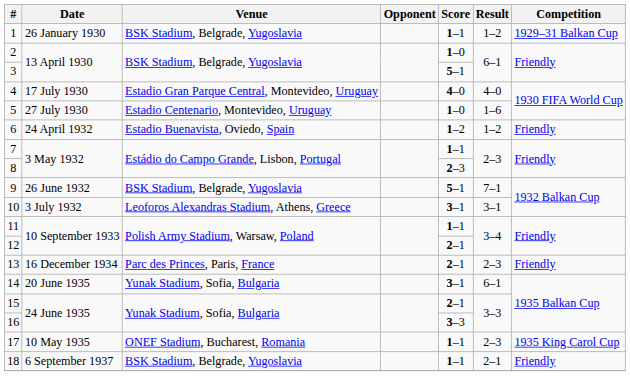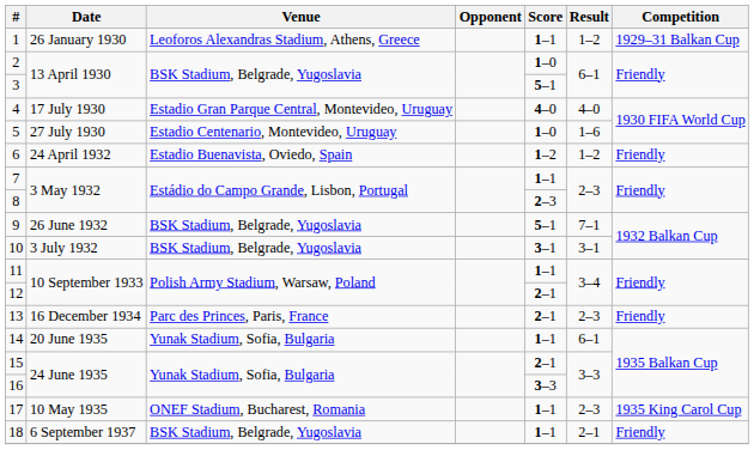1 | Venue: BSK Stadium, Belgrade, Yugoslavia -> Leoforos Alexandras Stadium, Athens, Greece
10 | Venue: Leoforos Alexandras Stadium, Athens, Greece -> BSK Stadium, Belgrade, Yugoslavia
14 | Score: 3–1 -> 1–1
